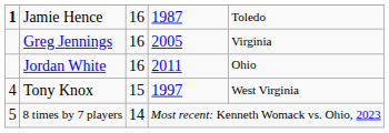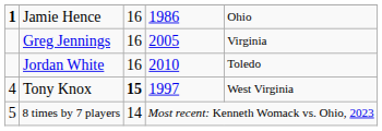Jamie Hence | column 4: 1987 -> 1986
Jamie Hence | column 5: Toledo -> Ohio
Jordan White | column 4: 2011 -> 2010
Jordan White | column 5: Ohio -> Toledo
Tony Knox | column 3: normal -> bold
